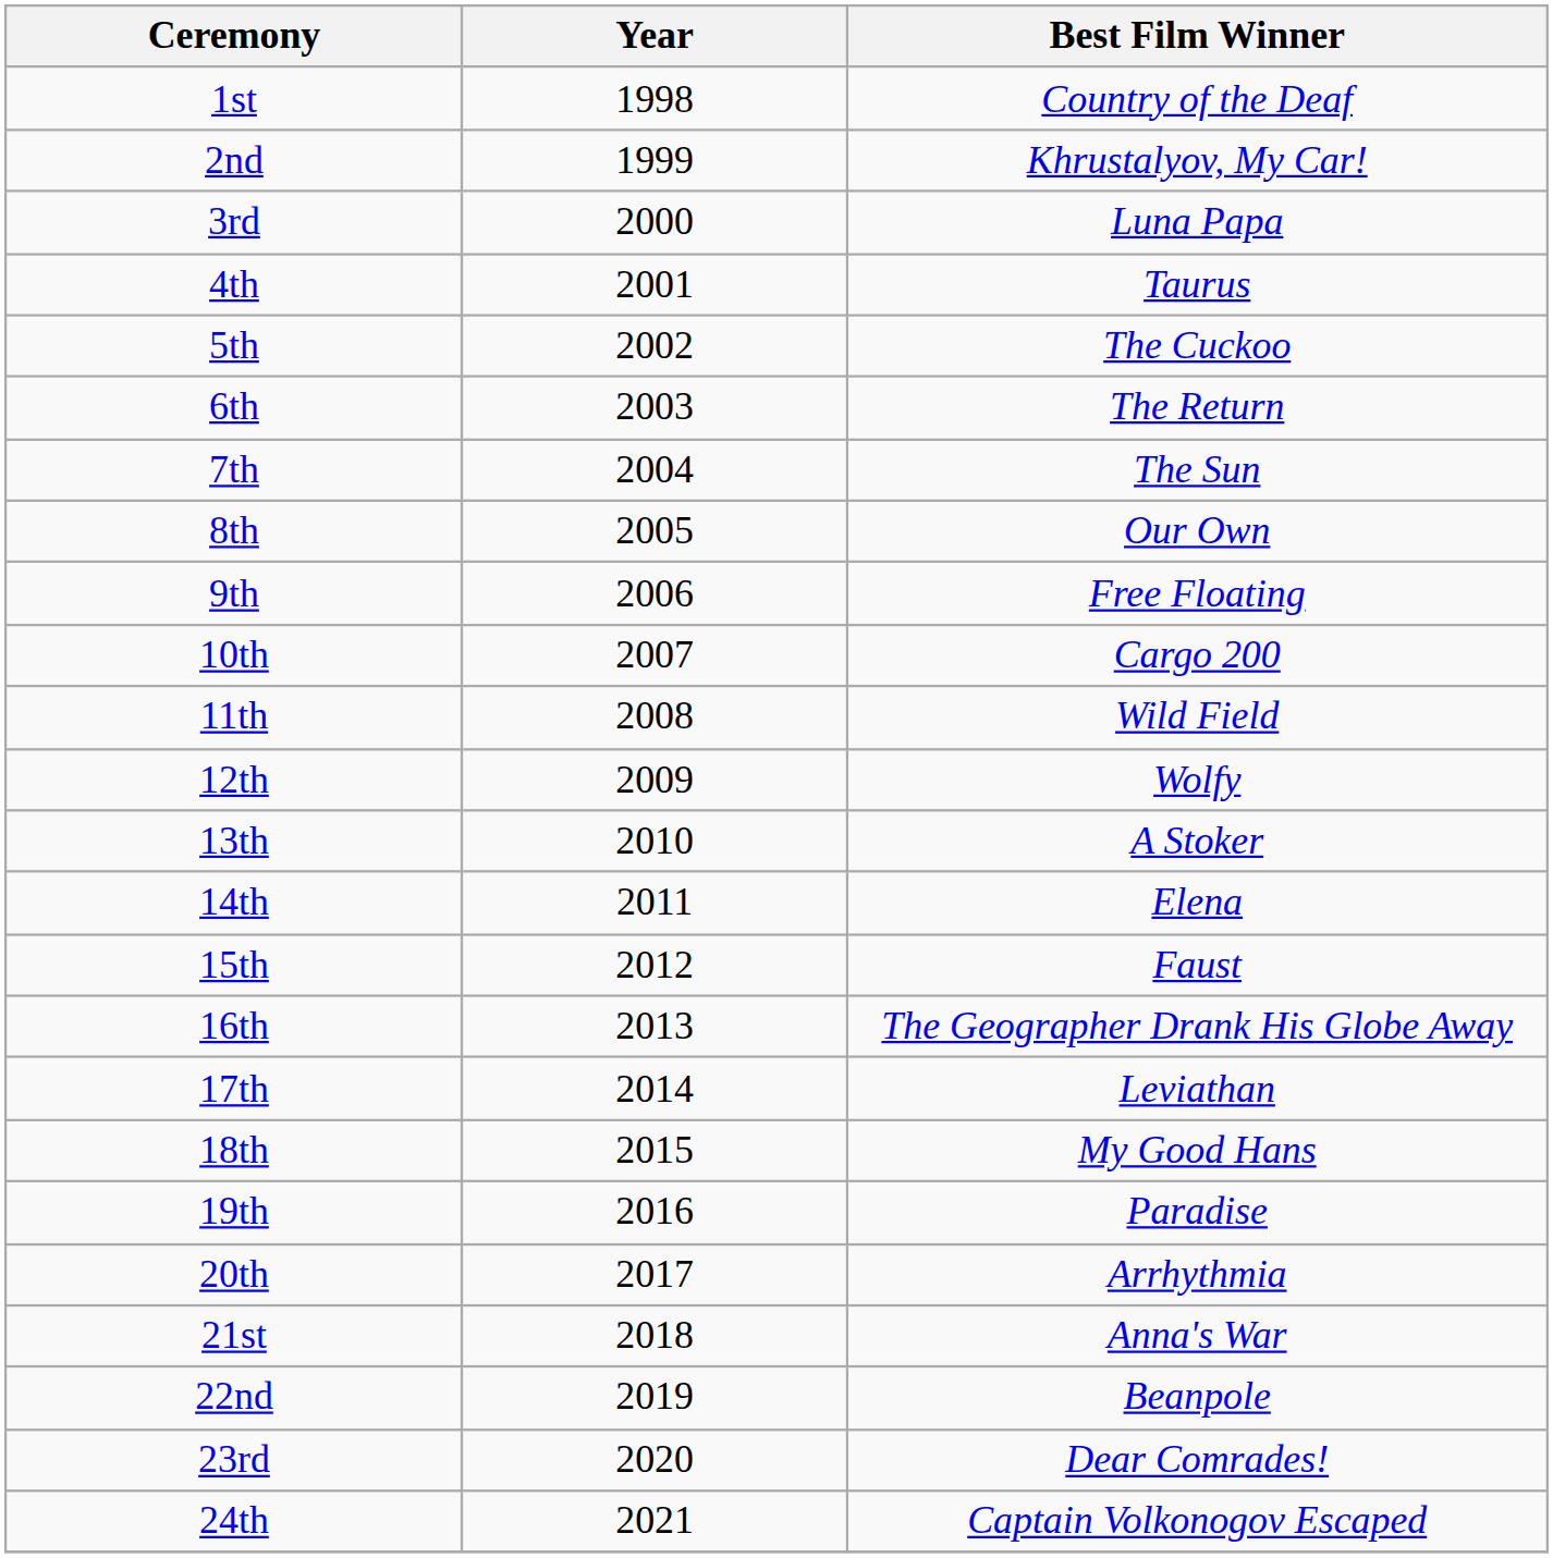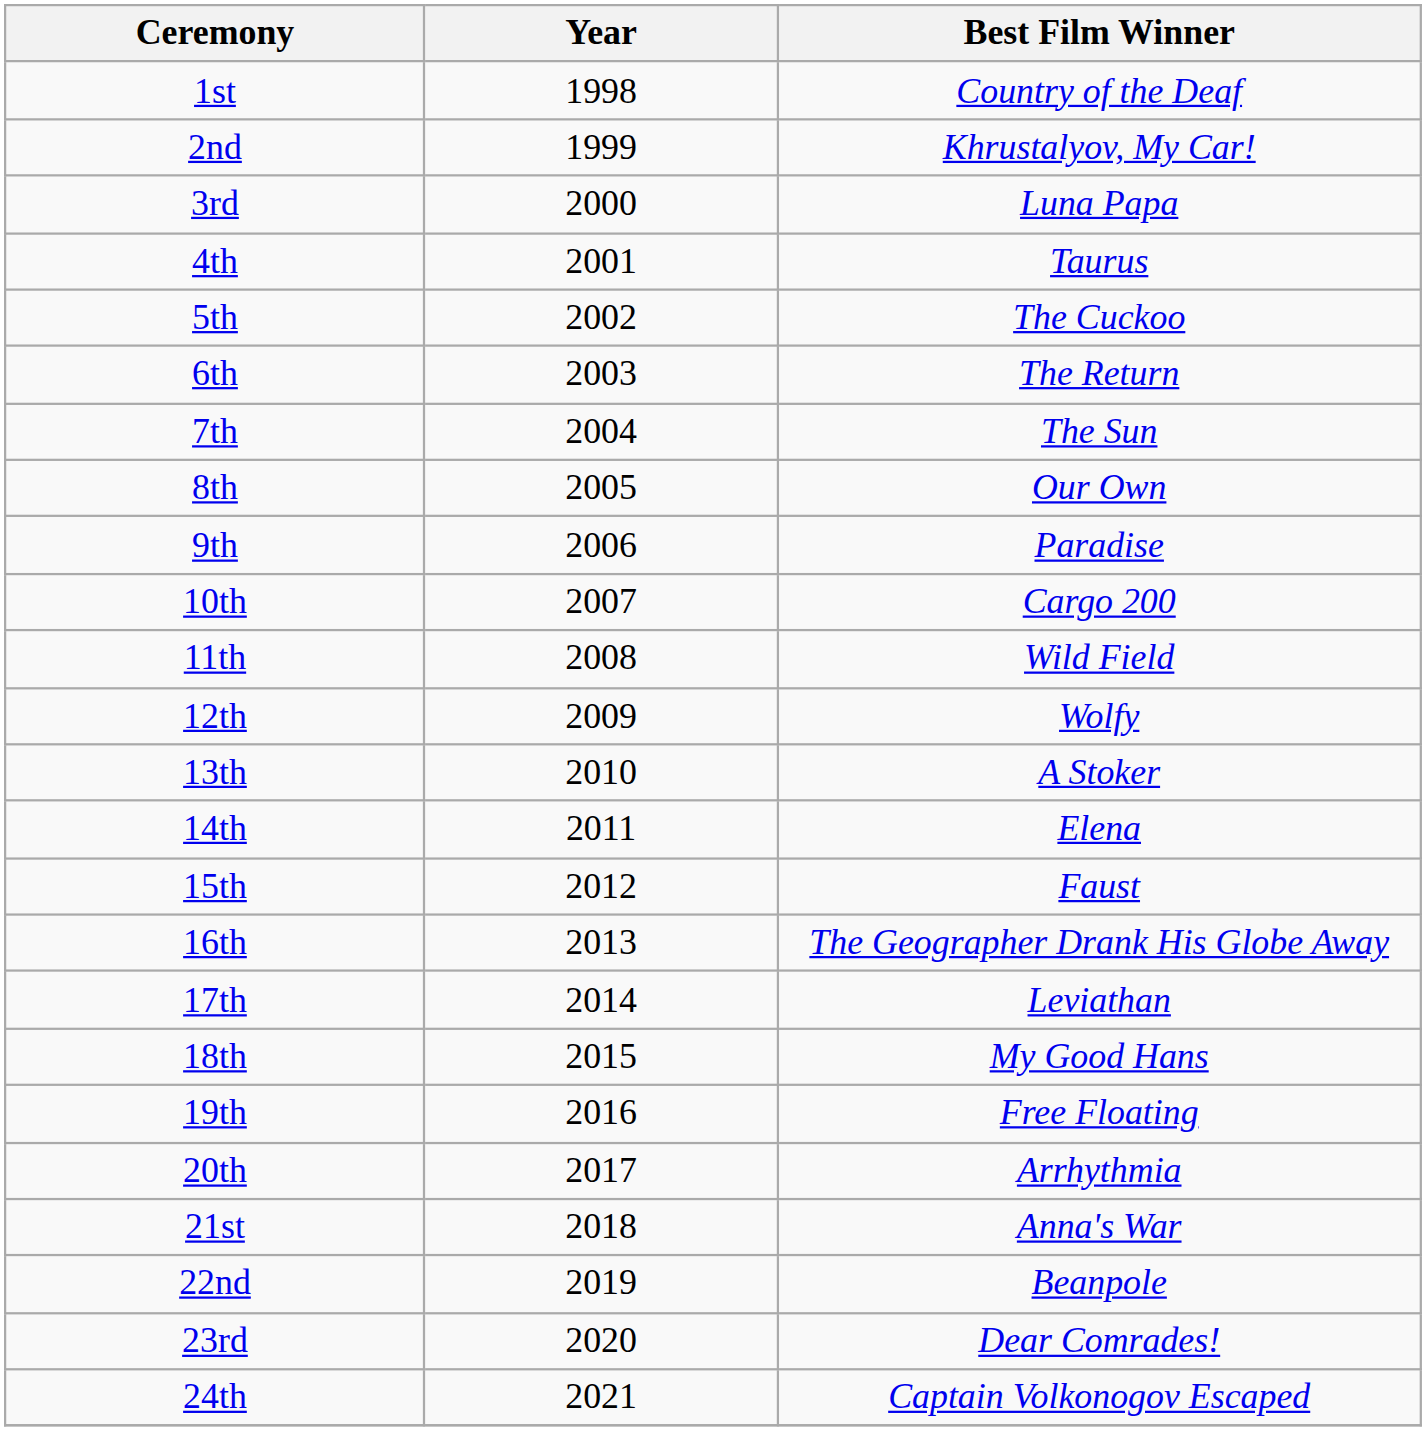9th | Best Film Winner: Free Floating -> Paradise
19th | Best Film Winner: Paradise -> Free Floating
